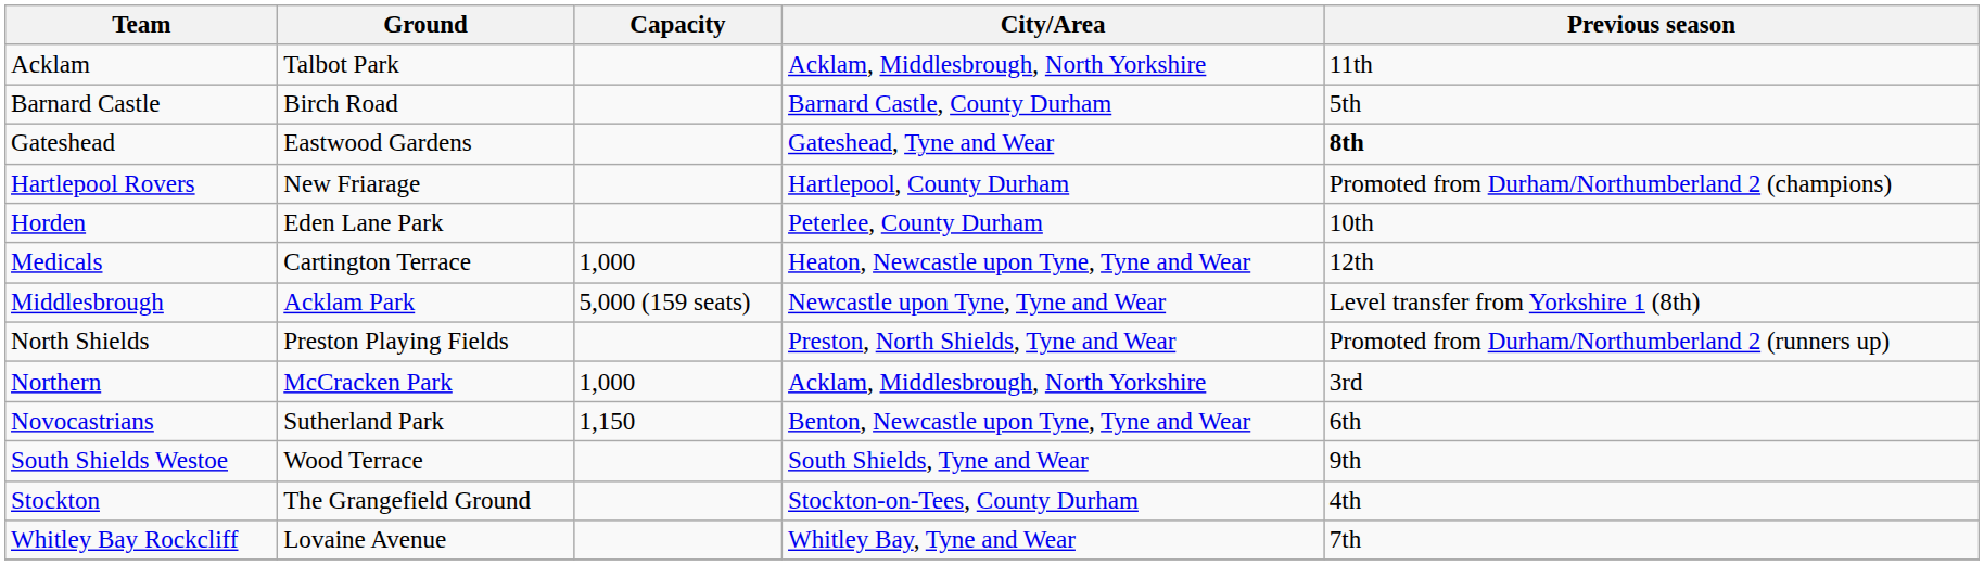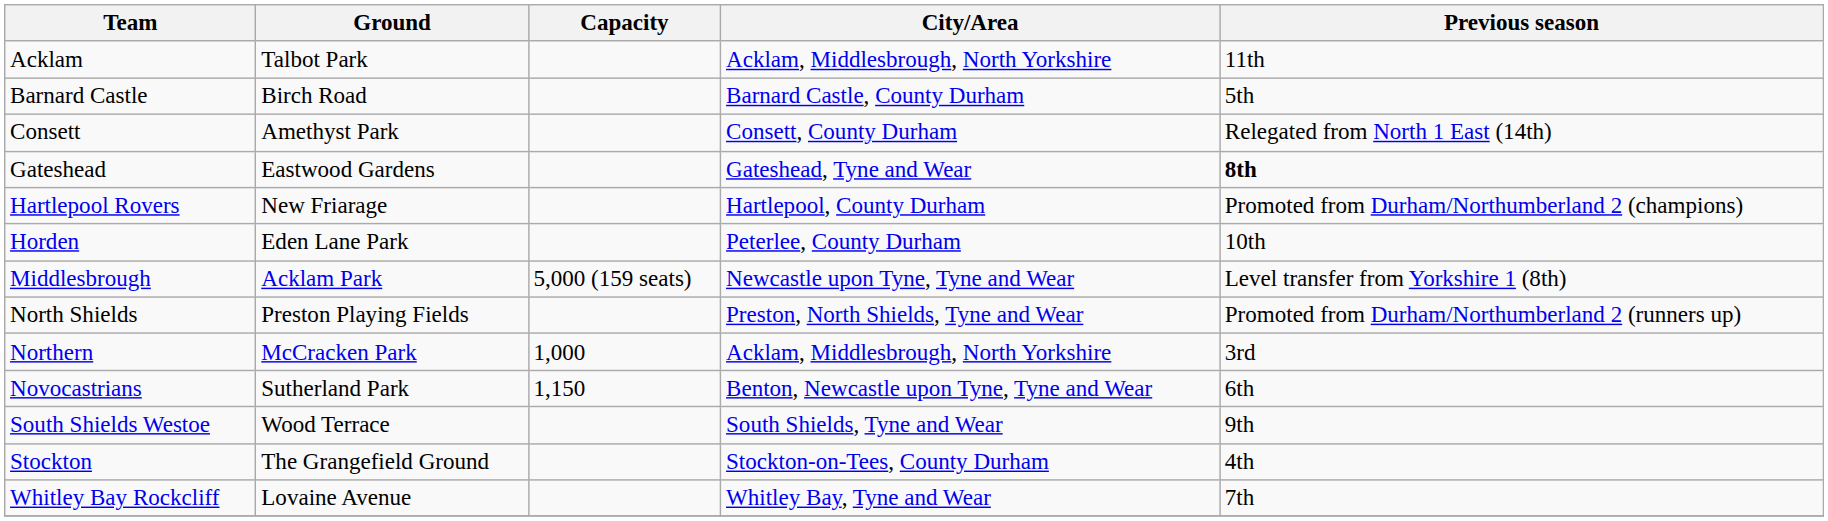+ row: Consett | Amethyst Park | Consett, County Durham | Relegated from North 1 East (14th)
- row: Medicals | Cartington Terrace | 1,000 | Heaton, Newcastle upon Tyne, Tyne and Wear | 12th
